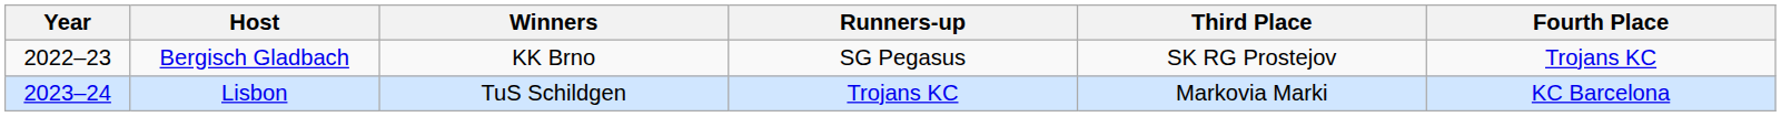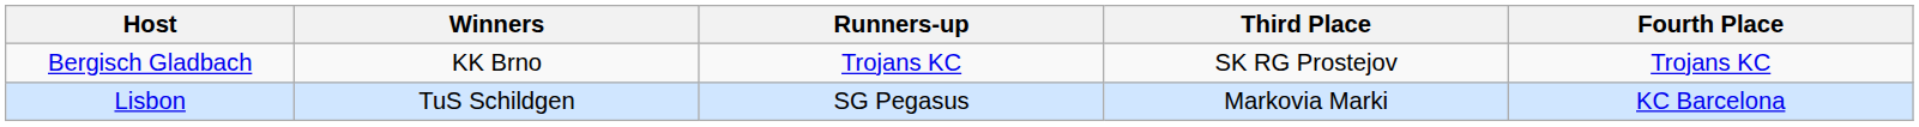- column: Year | 2022–23 | 2023–24
Bergisch Gladbach | Runners-up: SG Pegasus -> Trojans KC
Lisbon | Runners-up: Trojans KC -> SG Pegasus
